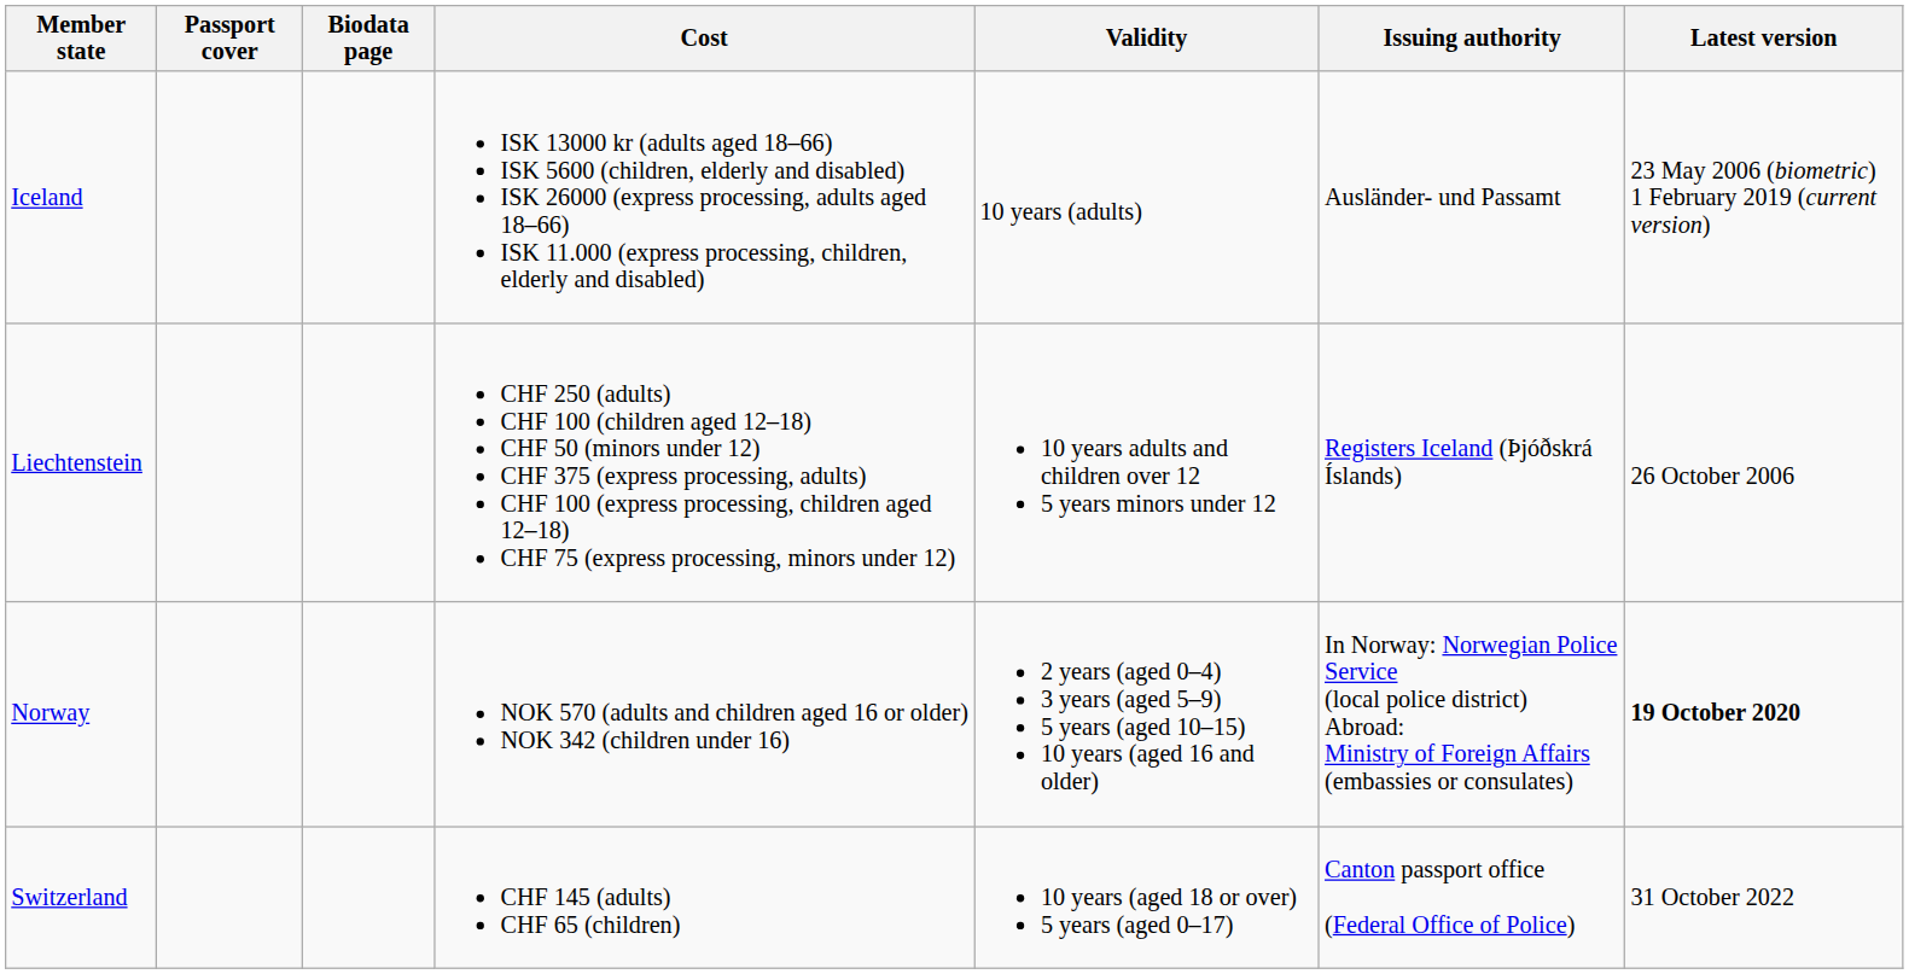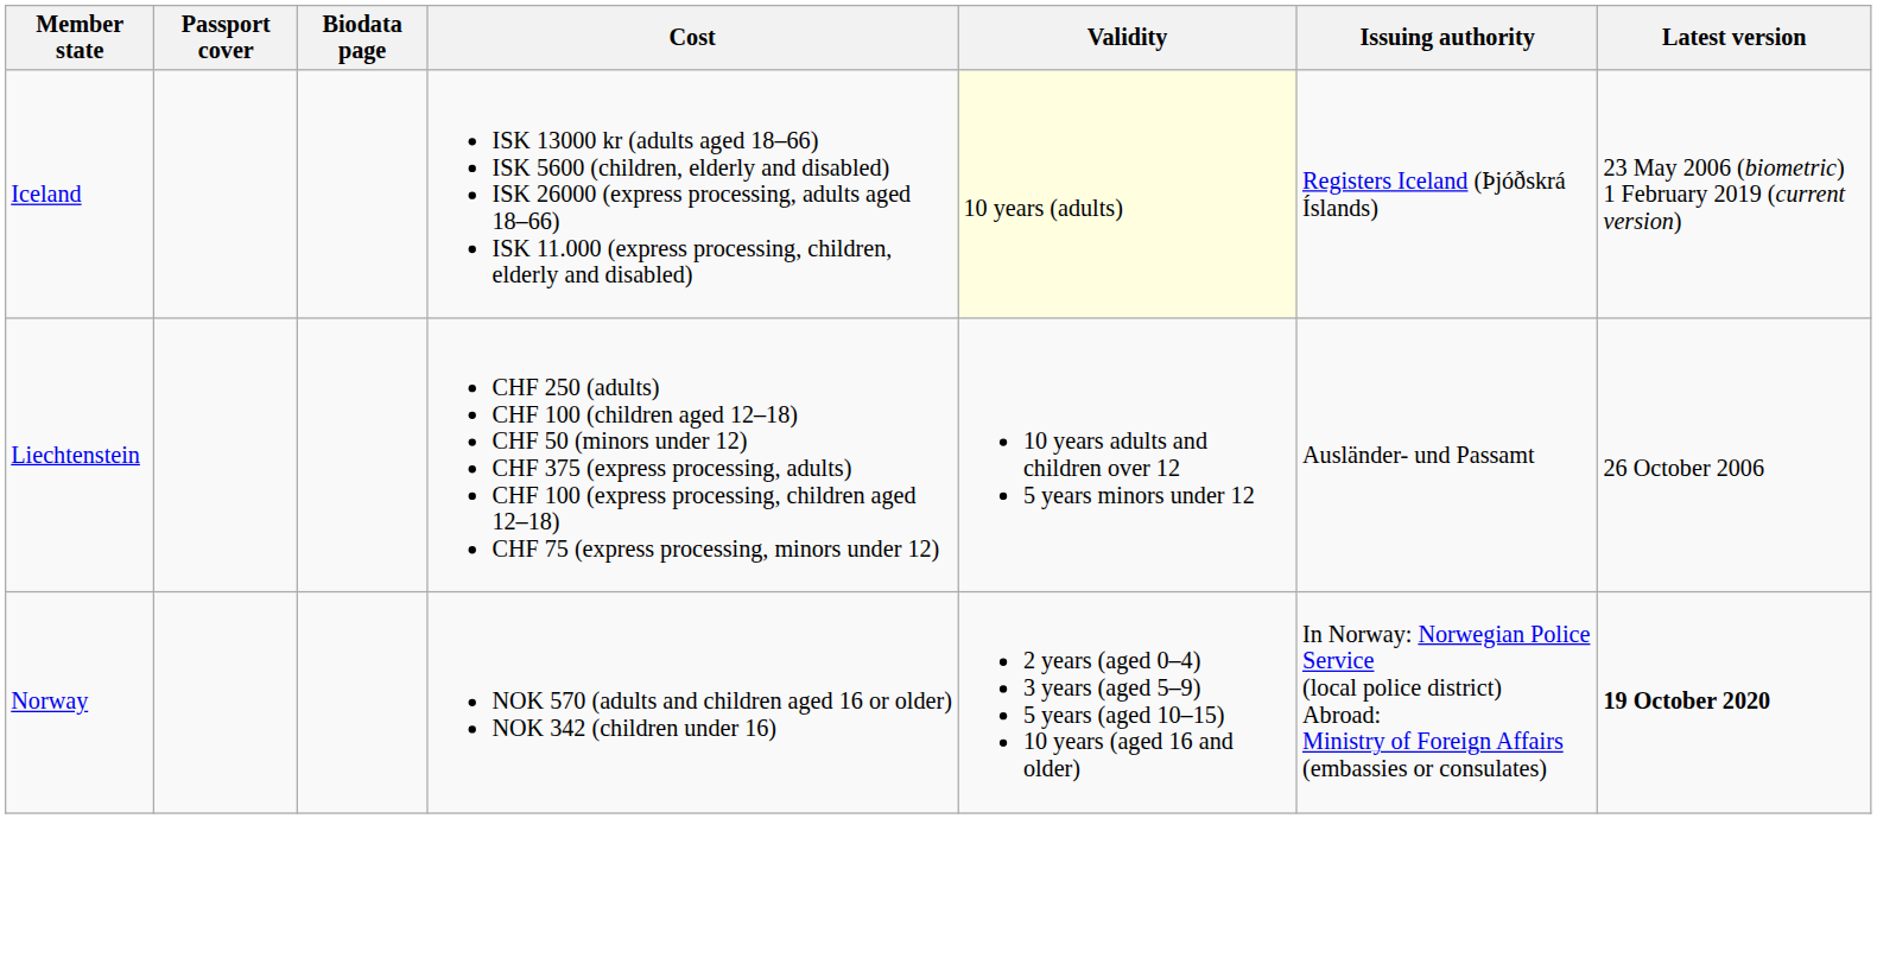Iceland | Validity: no background -> lightyellow background
Iceland | Issuing authority: Ausländer- und Passamt -> Registers Iceland (Þjóðskrá Íslands)
Liechtenstein | Issuing authority: Registers Iceland (Þjóðskrá Íslands) -> Ausländer- und Passamt
- row: Switzerland | CHF 145 (adults) CHF 65 (children) | 10 years (aged 18 or over) 5 years (aged 0–17) | Canton passport office (Federal Office of Police) | 31 October 2022
